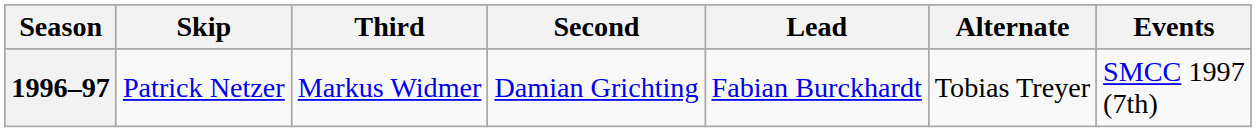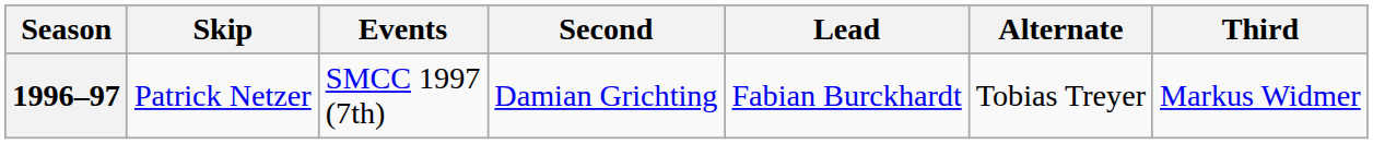columns swapped: Third <-> Events
